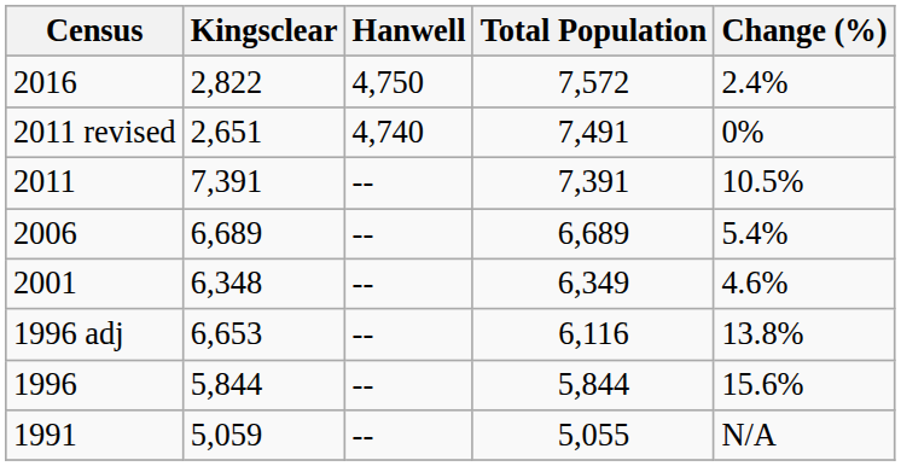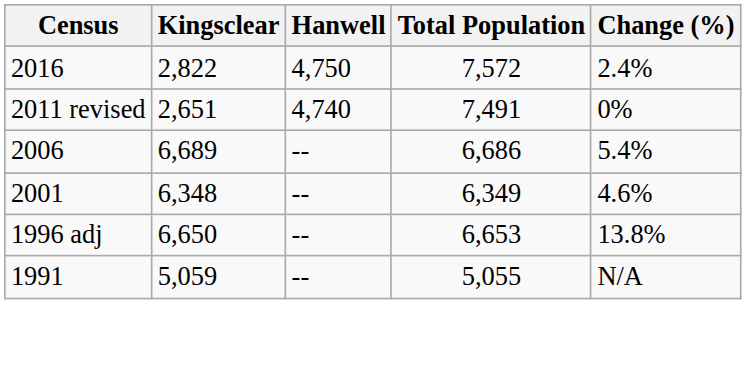- row: 2011 | 7,391 | -- | 7,391 | 10.5%
2006 | Total Population: 6,689 -> 6,686
1996 adj | Kingsclear: 6,653 -> 6,650
1996 adj | Total Population: 6,116 -> 6,653
- row: 1996 | 5,844 | -- | 5,844 | 15.6%
